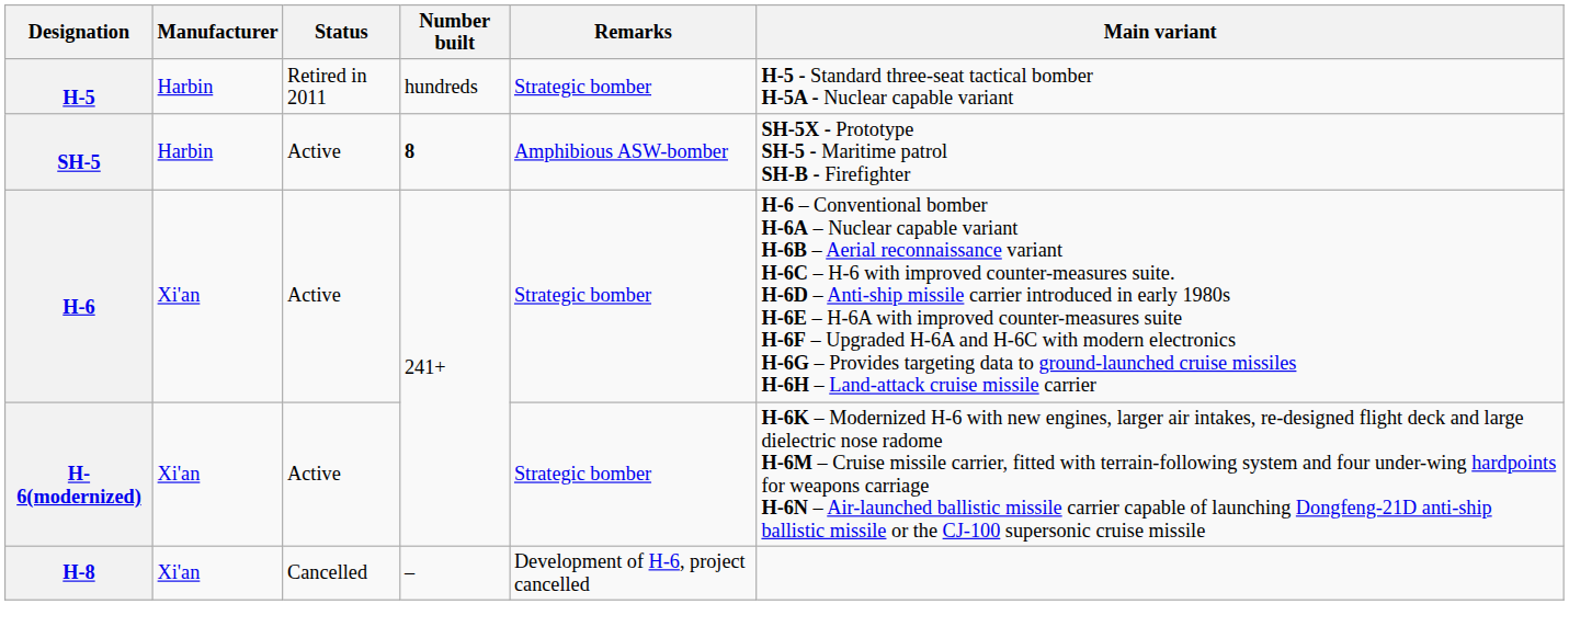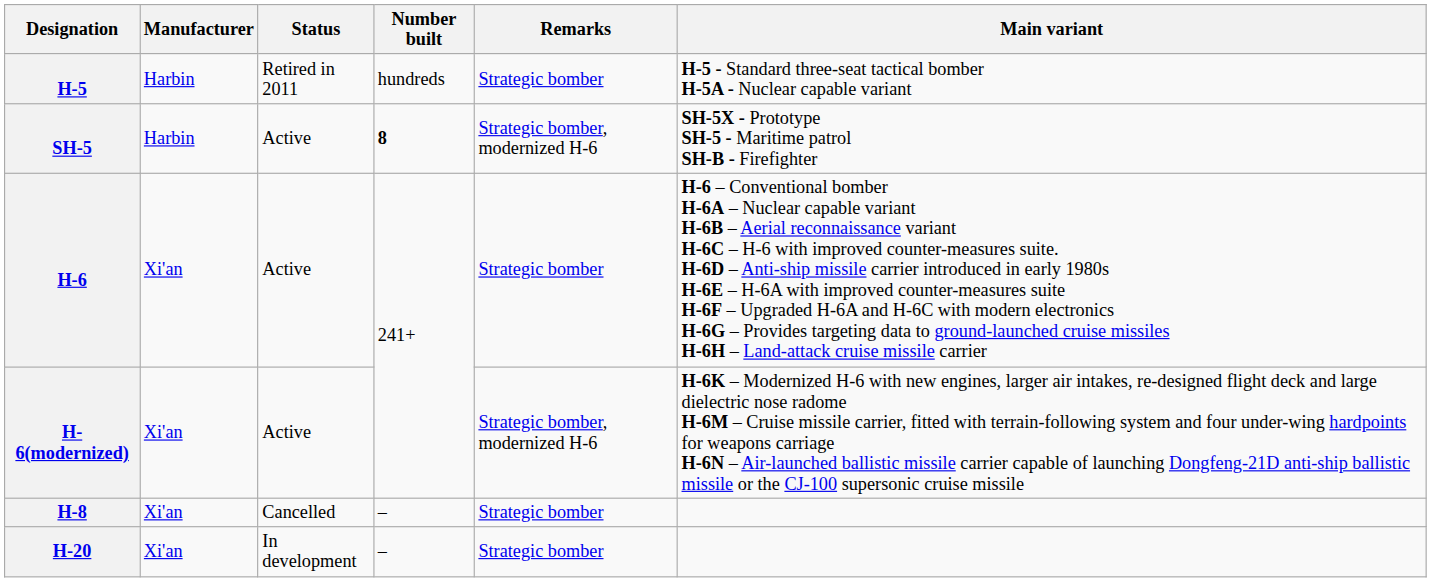SH-5 | Remarks: Amphibious ASW-bomber -> Strategic bomber, modernized H-6
H-6(modernized) | Remarks: Strategic bomber -> Strategic bomber, modernized H-6
H-8 | Remarks: Development of H-6, project cancelled -> Strategic bomber
+ row: H-20 | Xi'an | In development | – | Strategic bomber
